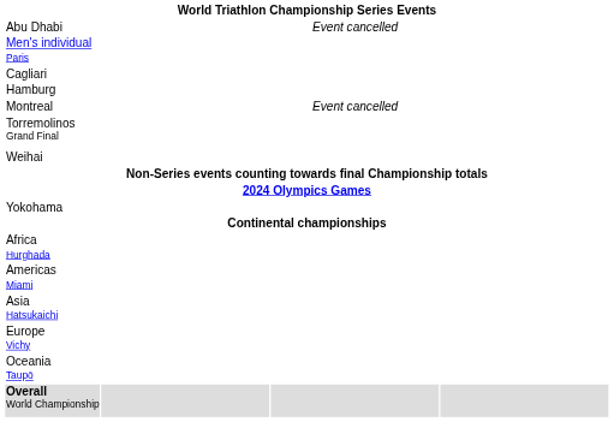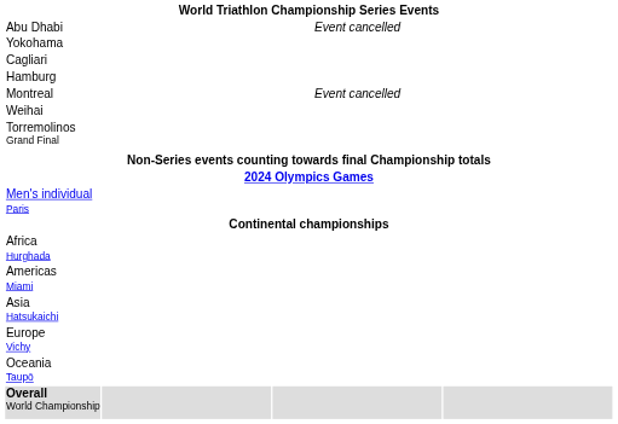rows swapped: Yokohama <-> Men's individual Paris
rows swapped: Weihai <-> Torremolinos Grand Final
